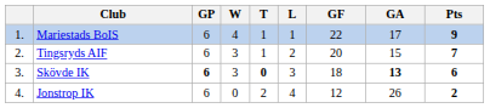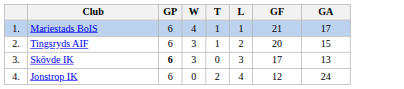- column: Pts | 9 | 7 | 6 | 2
Mariestads BoIS | GF: 22 -> 21
Skövde IK | T: bold -> normal
Skövde IK | GF: 18 -> 17
Skövde IK | GA: bold -> normal
Jonstrop IK | GA: 26 -> 24
